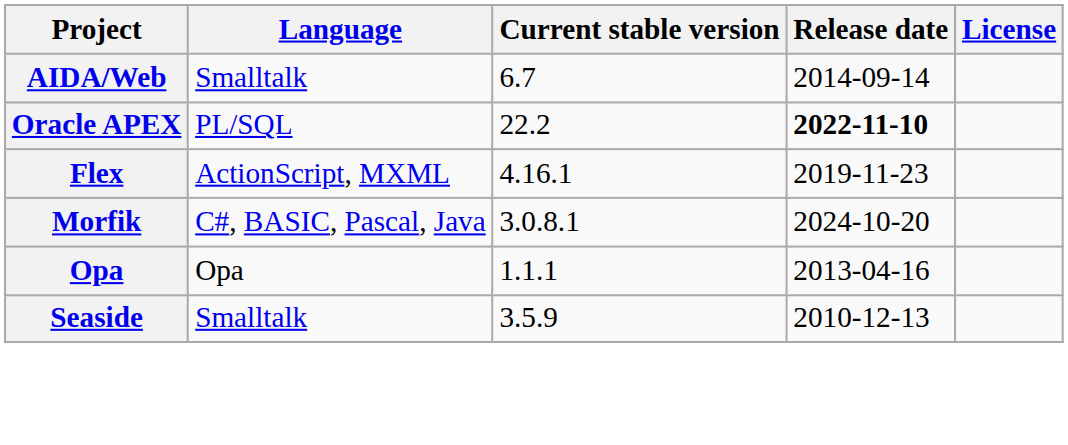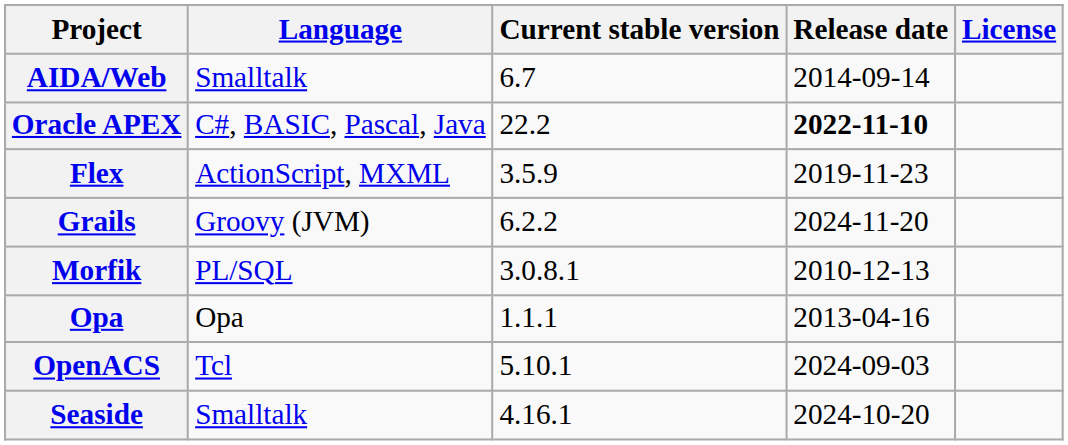Oracle APEX | Language: PL/SQL -> C#, BASIC, Pascal, Java
Flex | Current stable version: 4.16.1 -> 3.5.9
+ row: Grails | Groovy (JVM) | 6.2.2 | 2024-11-20
Morfik | Language: C#, BASIC, Pascal, Java -> PL/SQL
Morfik | Release date: 2024-10-20 -> 2010-12-13
+ row: OpenACS | Tcl | 5.10.1 | 2024-09-03
Seaside | Current stable version: 3.5.9 -> 4.16.1
Seaside | Release date: 2010-12-13 -> 2024-10-20
